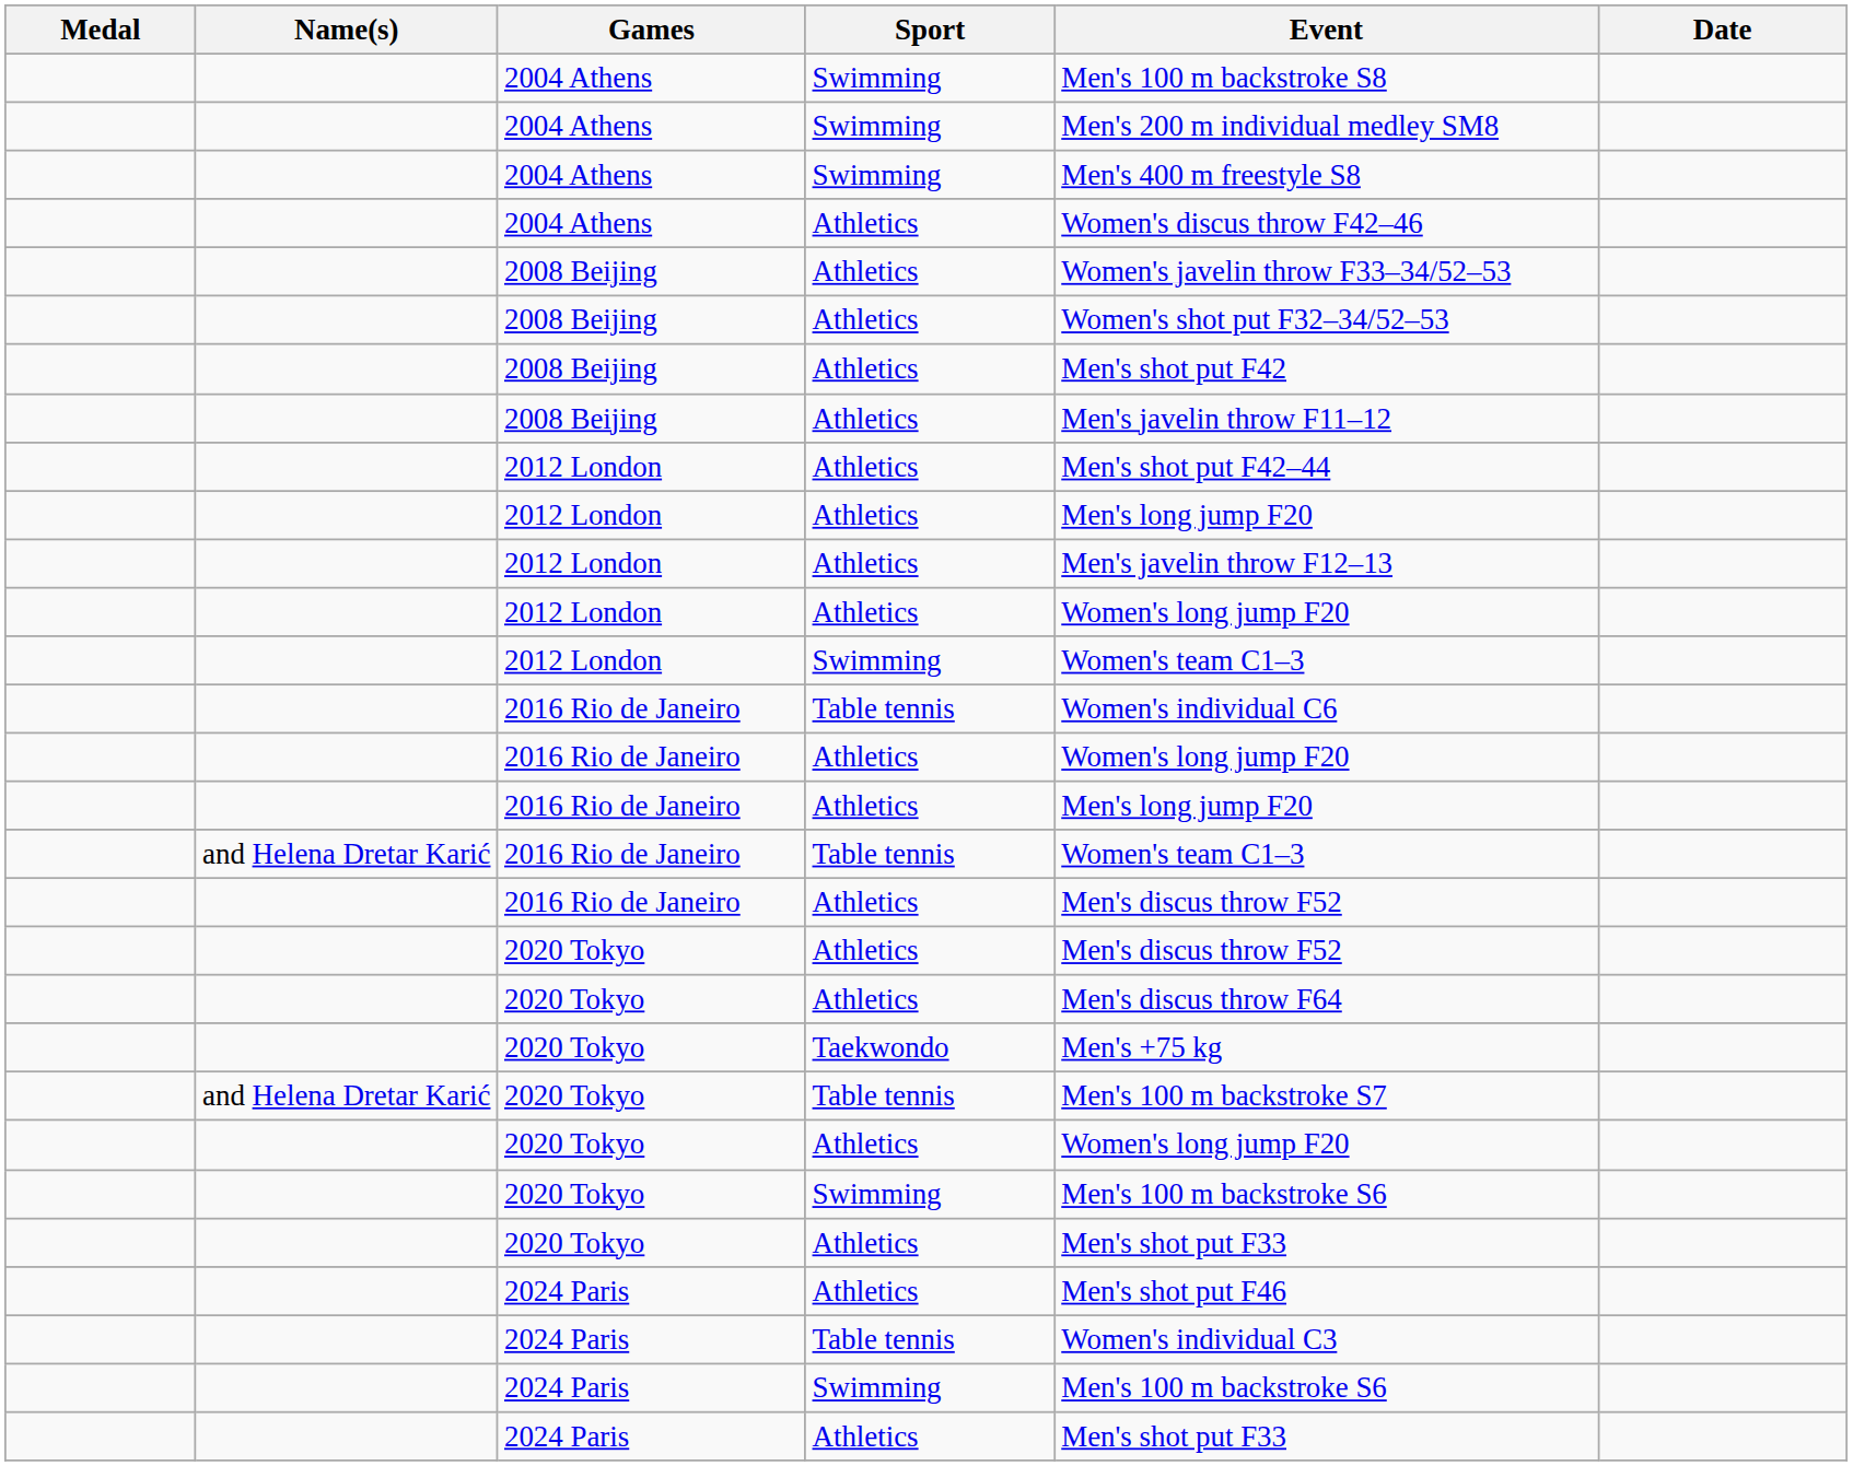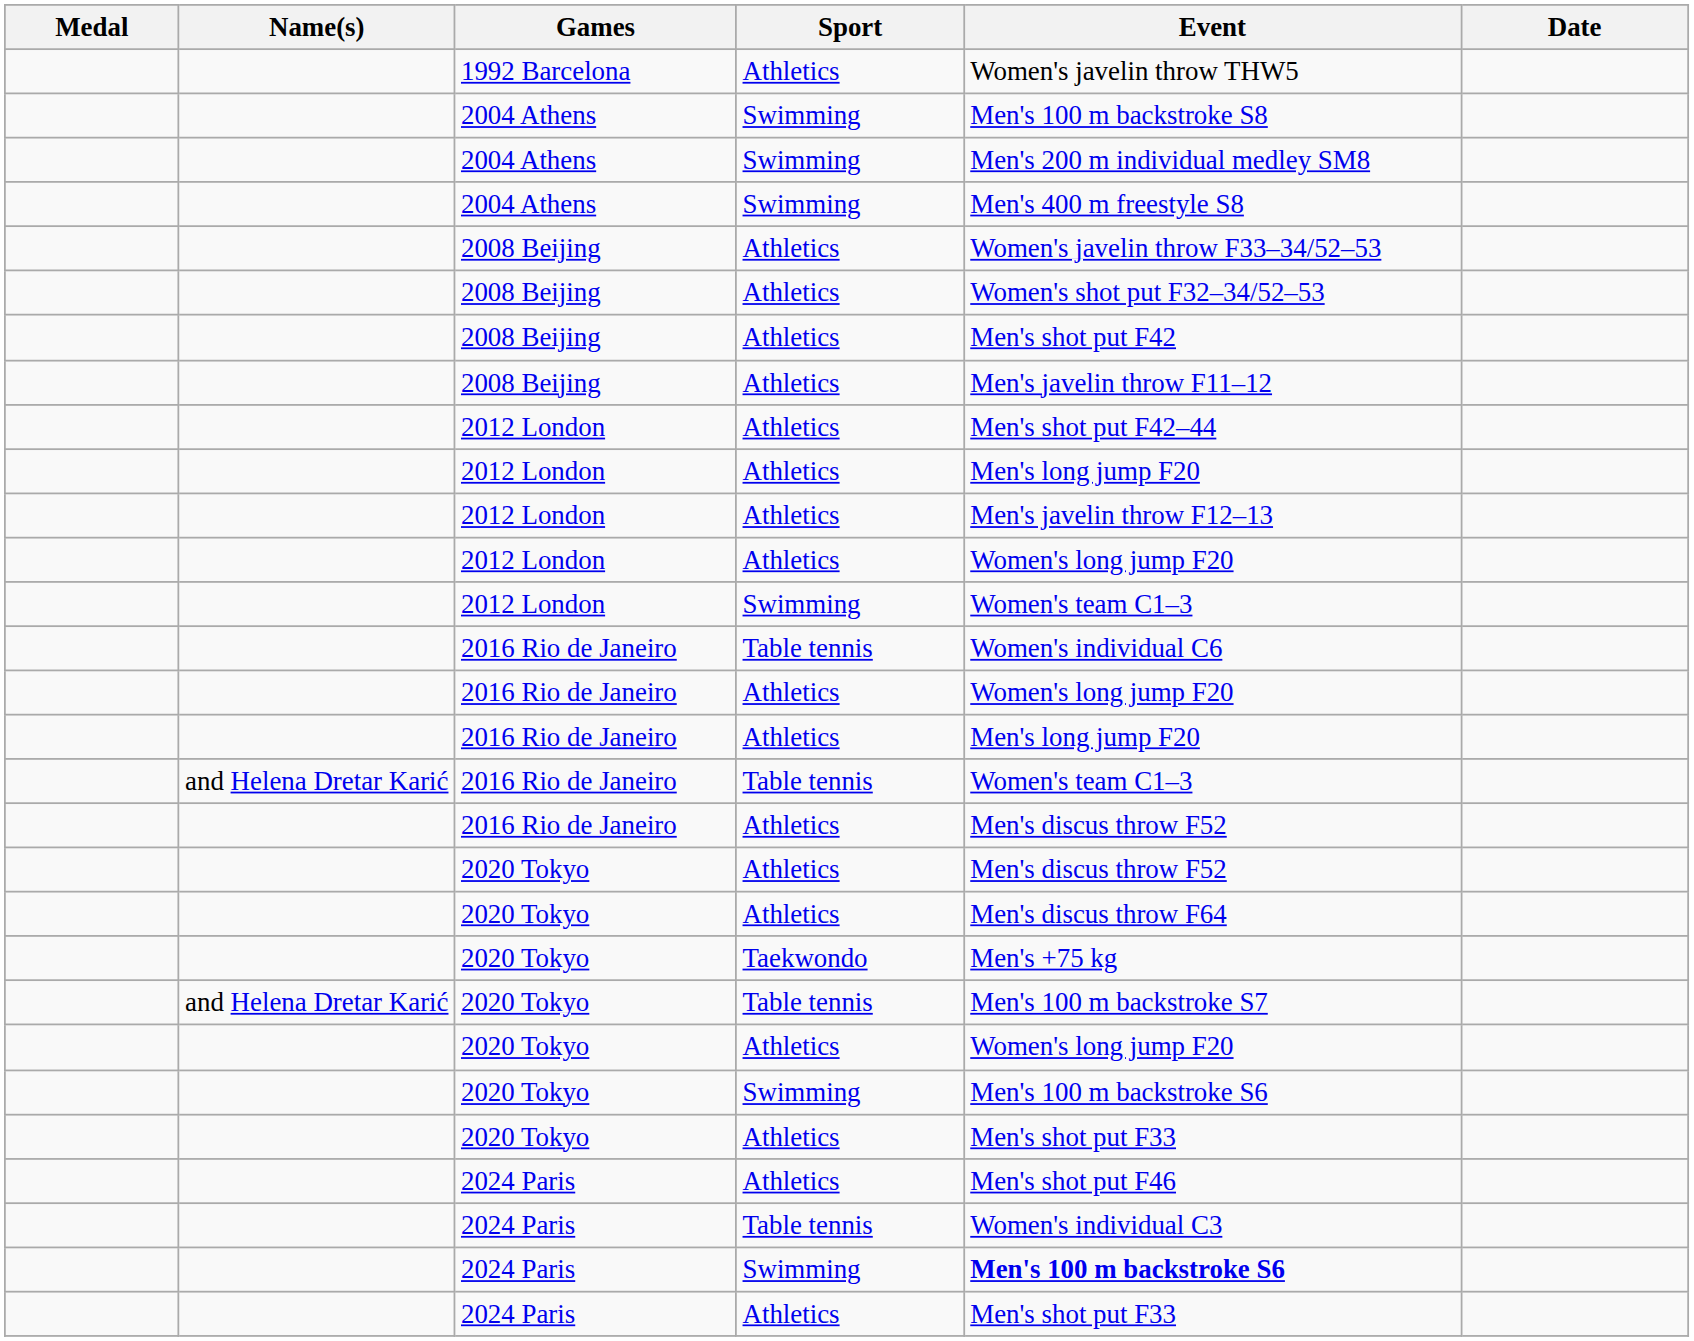+ row: 1992 Barcelona | Athletics | Women's javelin throw THW5
- row: 2004 Athens | Athletics | Women's discus throw F42–46
2024 Paris / Swimming | Event: normal -> bold
